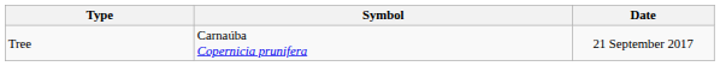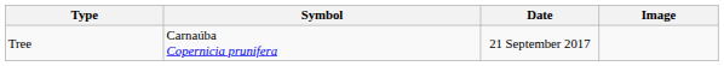+ column: Image
